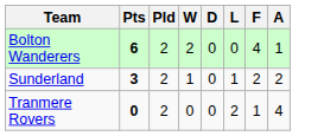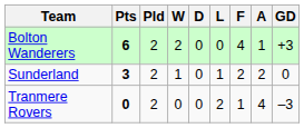+ column: GD | +3 | 0 | –3
